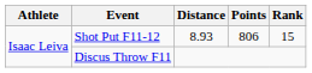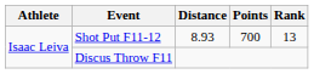Shot Put F11-12 | Points: 806 -> 700
Shot Put F11-12 | Rank: 15 -> 13
